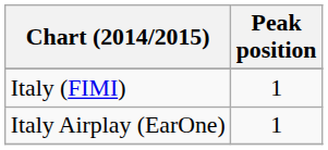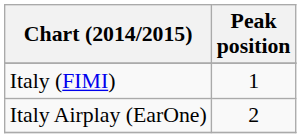Italy Airplay (EarOne) | Peak position: 1 -> 2
